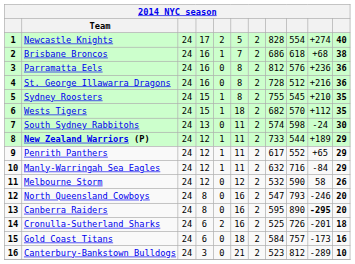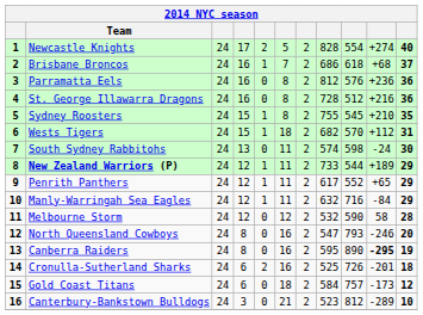Brisbane Broncos | column 11: 38 -> 37
Wests Tigers | column 11: 35 -> 31
Melbourne Storm | column 11: 26 -> 28
Canberra Raiders | column 11: 20 -> 19
Gold Coast Titans | column 11: 16 -> 12
